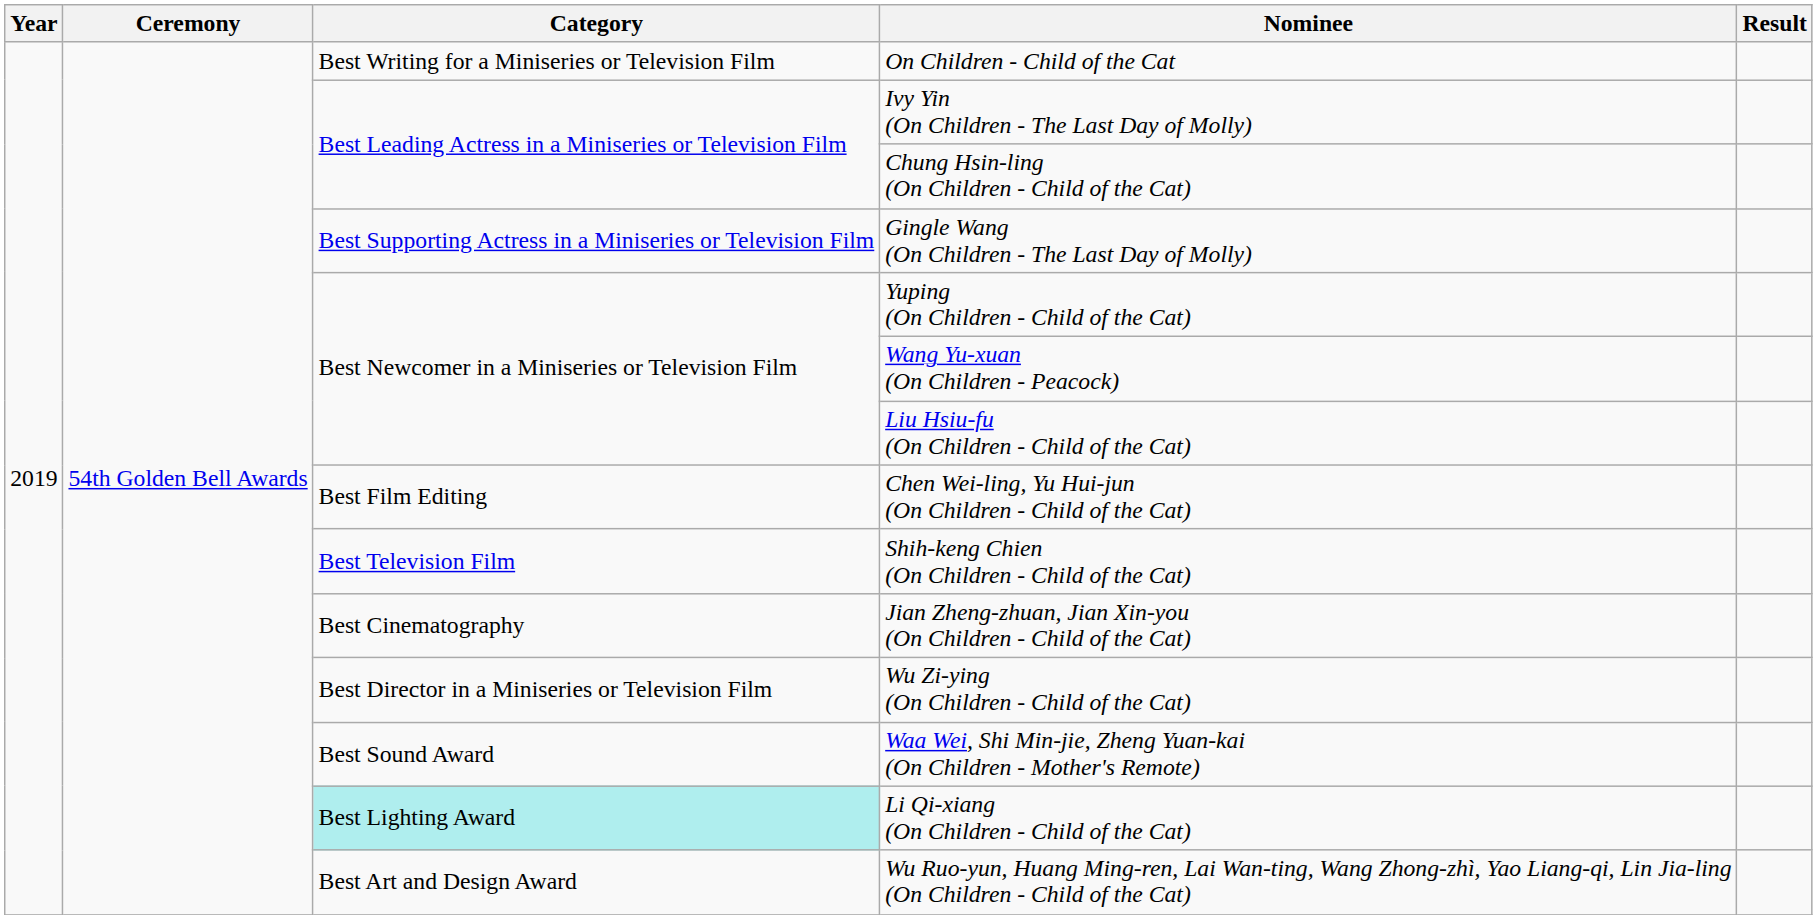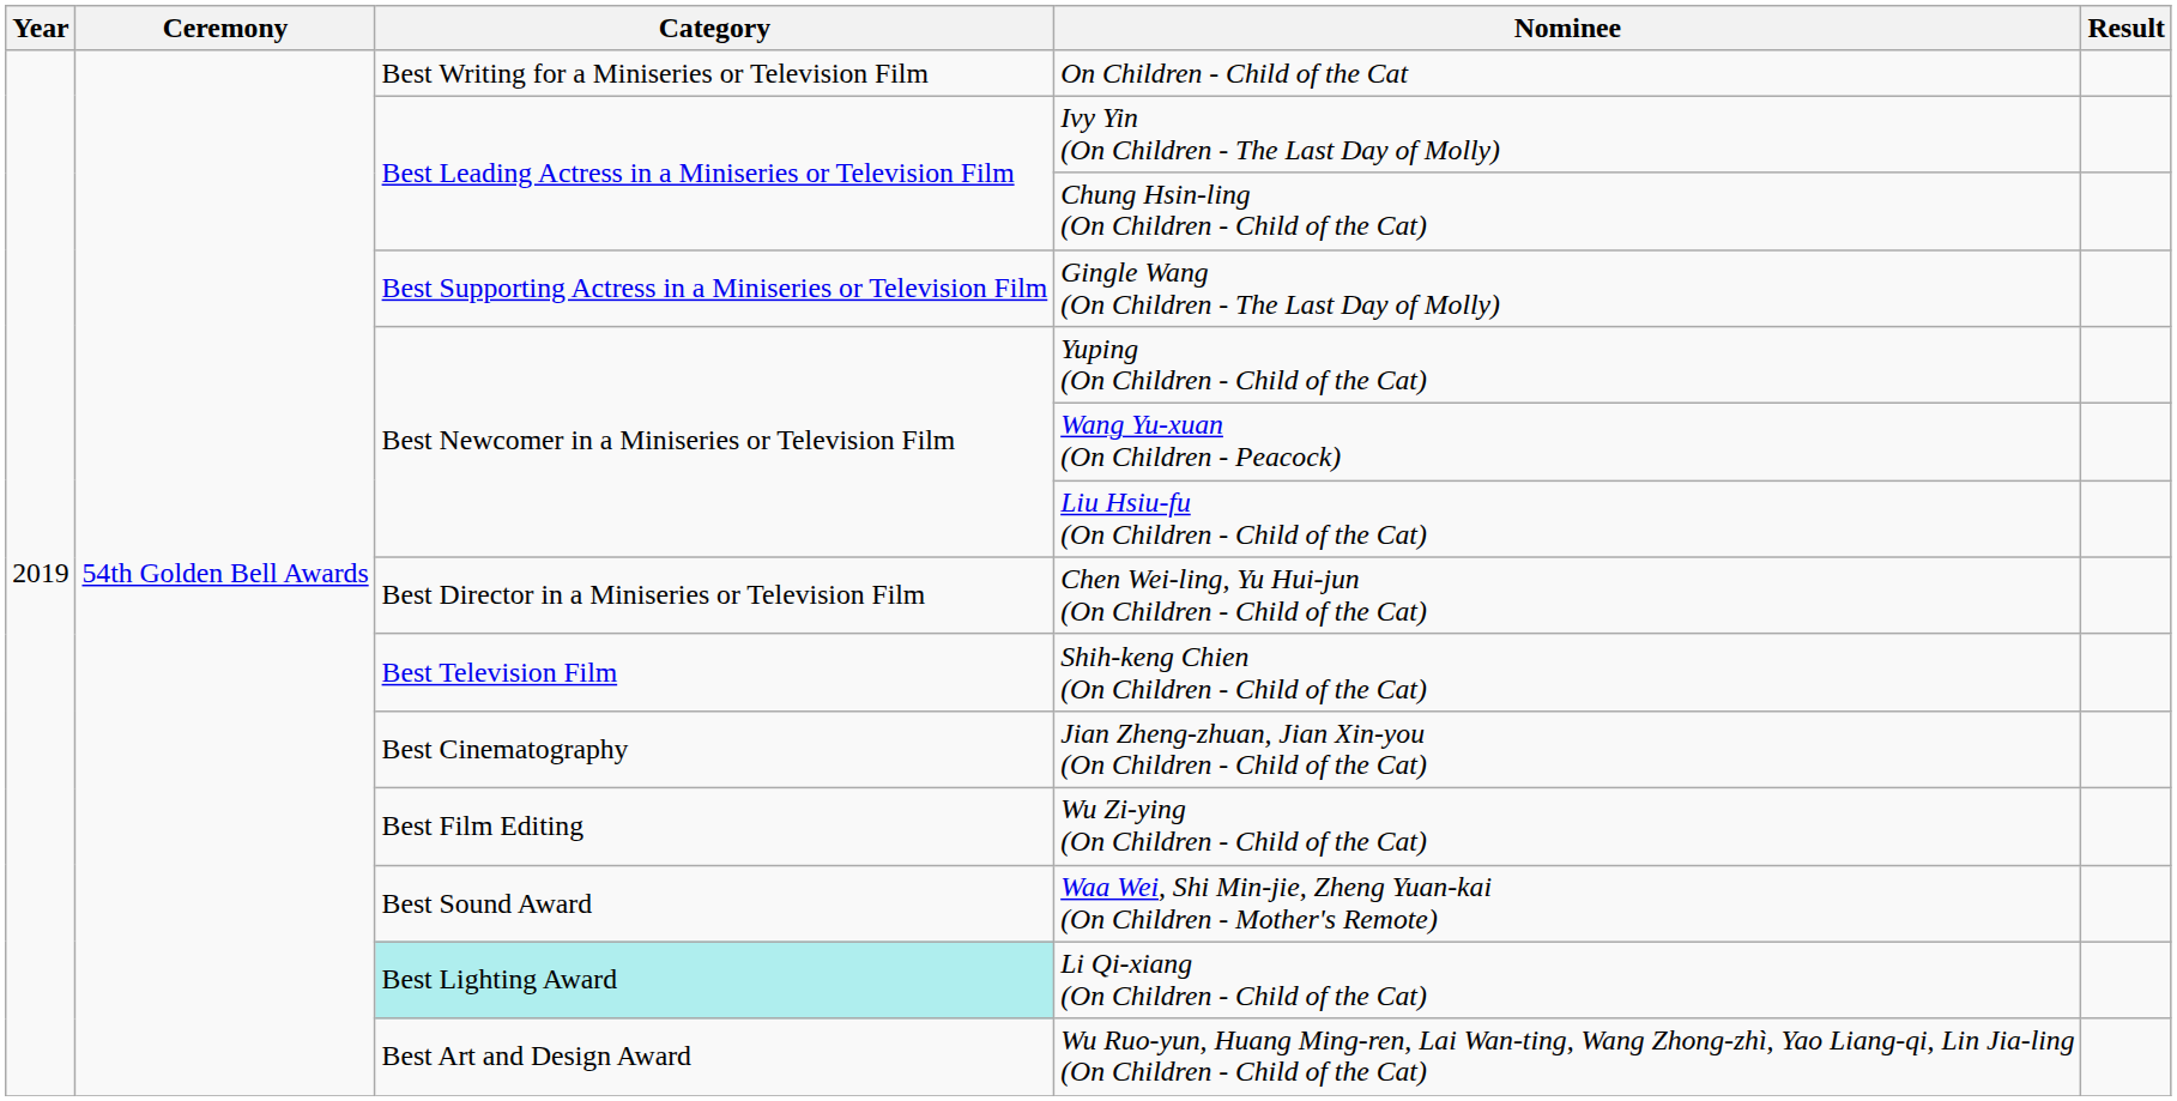Chen Wei-ling, Yu Hui-jun (On Children - Child of the Cat) | Category: Best Film Editing -> Best Director in a Miniseries or Television Film
Wu Zi-ying (On Children - Child of the Cat) | Category: Best Director in a Miniseries or Television Film -> Best Film Editing
